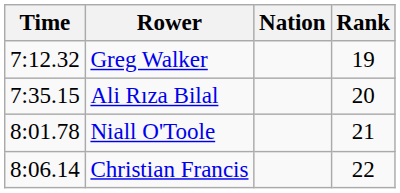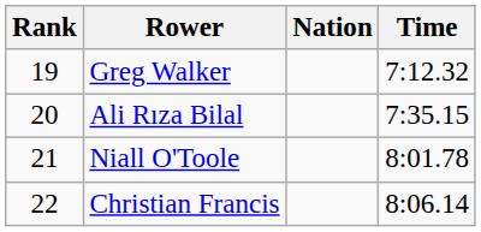columns swapped: Rank <-> Time
